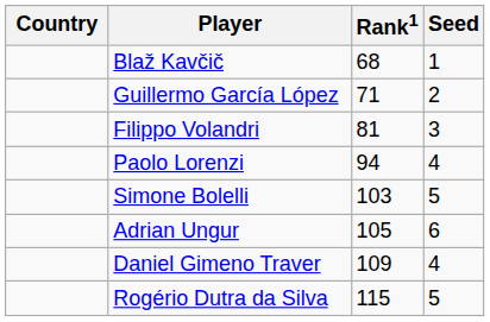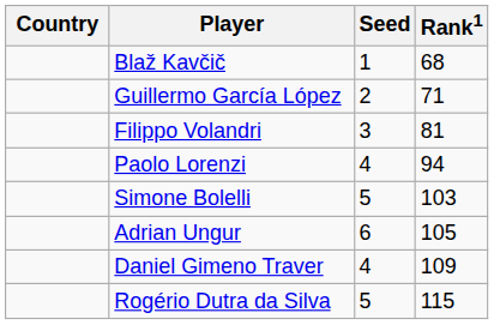columns swapped: Rank1 <-> Seed
